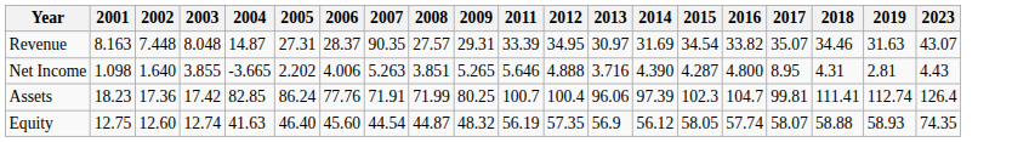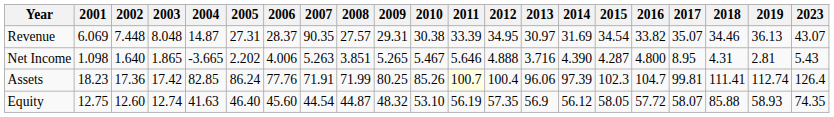+ column: 2010 | 30.38 | 5.467 | 85.26 | 53.10
Revenue | 2001: 8.163 -> 6.069
Revenue | 2019: 31.63 -> 36.13
Net Income | 2003: 3.855 -> 1.865
Net Income | 2023: 4.43 -> 5.43
Assets | 2011: no background -> lightyellow background
Equity | 2016: 57.74 -> 57.72
Equity | 2018: 58.88 -> 85.88
